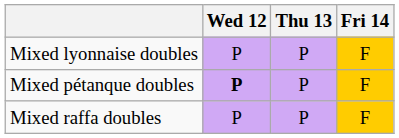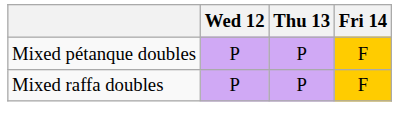- row: Mixed lyonnaise doubles | P | P | F
Mixed pétanque doubles | Wed 12: bold -> normal
